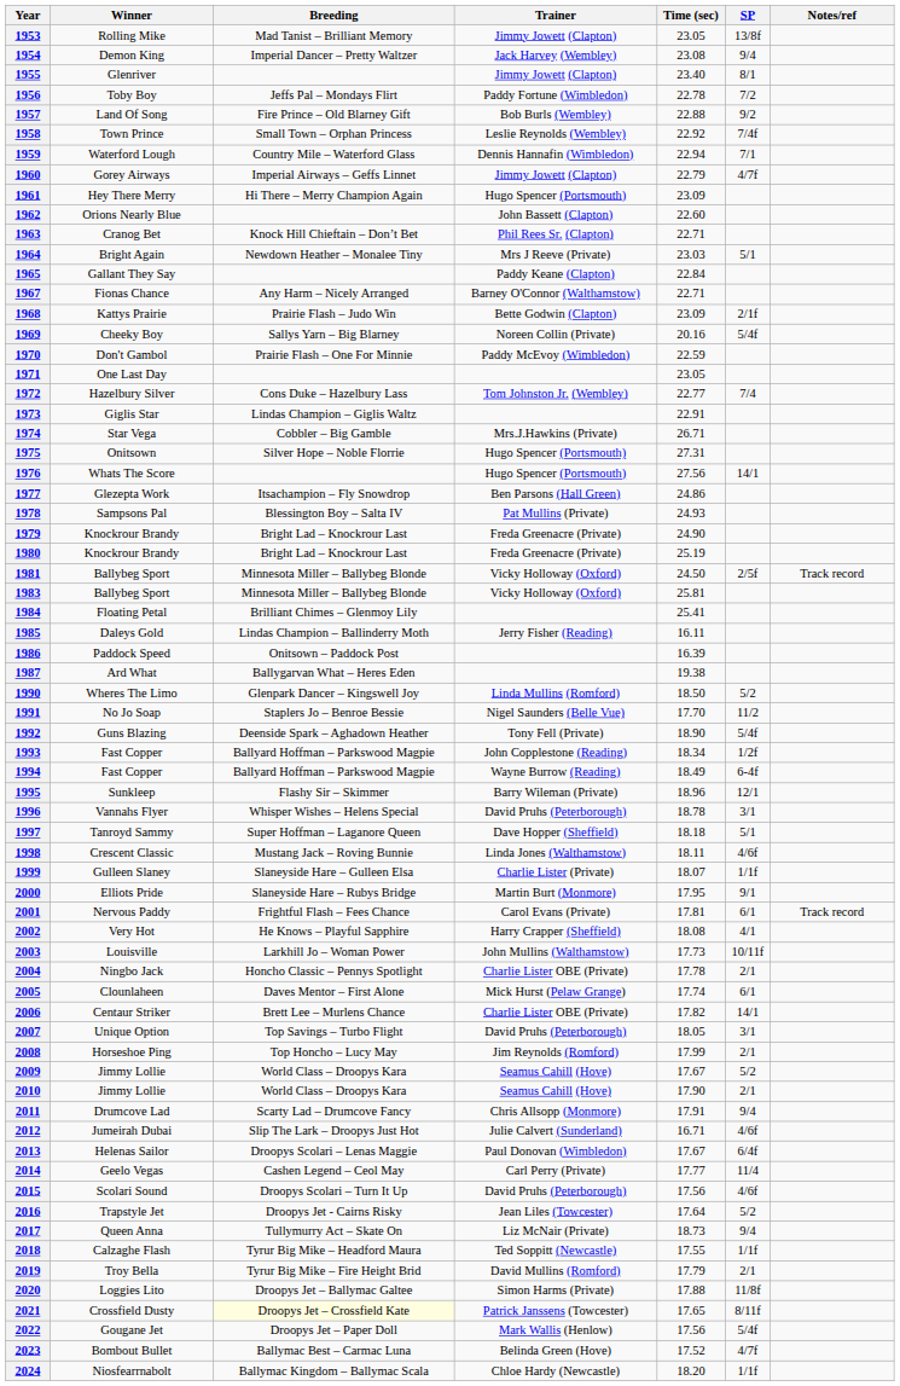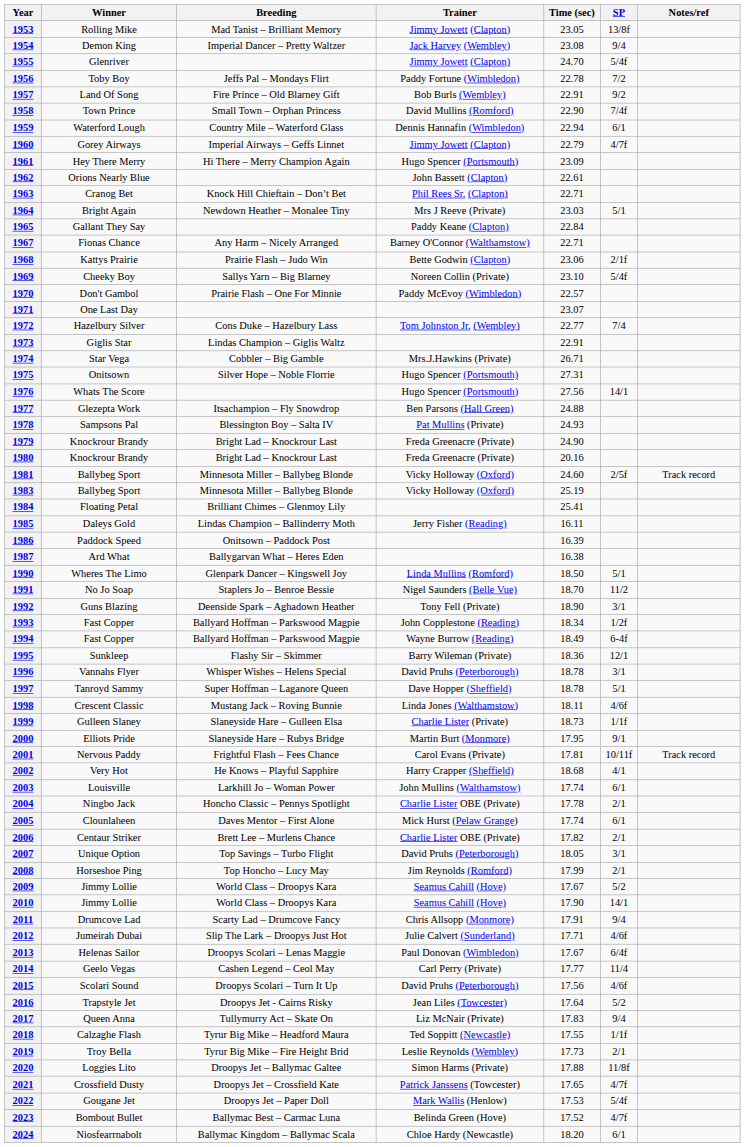1955 | Time (sec): 23.40 -> 24.70
1955 | SP: 8/1 -> 5/4f
1957 | Time (sec): 22.88 -> 22.91
1958 | Trainer: Leslie Reynolds (Wembley) -> David Mullins (Romford)
1958 | Time (sec): 22.92 -> 22.90
1959 | SP: 7/1 -> 6/1
1962 | Time (sec): 22.60 -> 22.61
1968 | Time (sec): 23.09 -> 23.06
1969 | Time (sec): 20.16 -> 23.10
1970 | Time (sec): 22.59 -> 22.57
1971 | Time (sec): 23.05 -> 23.07
1977 | Time (sec): 24.86 -> 24.88
1980 | Time (sec): 25.19 -> 20.16
1981 | Time (sec): 24.50 -> 24.60
1983 | Time (sec): 25.81 -> 25.19
1987 | Time (sec): 19.38 -> 16.38
1990 | SP: 5/2 -> 5/1
1991 | Time (sec): 17.70 -> 18.70
1992 | SP: 5/4f -> 3/1
1995 | Time (sec): 18.96 -> 18.36
1997 | Time (sec): 18.18 -> 18.78
1999 | Time (sec): 18.07 -> 18.73
2001 | SP: 6/1 -> 10/11f
2002 | Time (sec): 18.08 -> 18.68
2003 | Time (sec): 17.73 -> 17.74
2003 | SP: 10/11f -> 6/1
2006 | SP: 14/1 -> 2/1
2010 | SP: 2/1 -> 14/1
2012 | Time (sec): 16.71 -> 17.71
2017 | Time (sec): 18.73 -> 17.83
2019 | Trainer: David Mullins (Romford) -> Leslie Reynolds (Wembley)
2019 | Time (sec): 17.79 -> 17.73
2021 | Breeding: lightyellow background -> no background
2021 | SP: 8/11f -> 4/7f
2022 | Time (sec): 17.56 -> 17.53
2024 | SP: 1/1f -> 6/1
